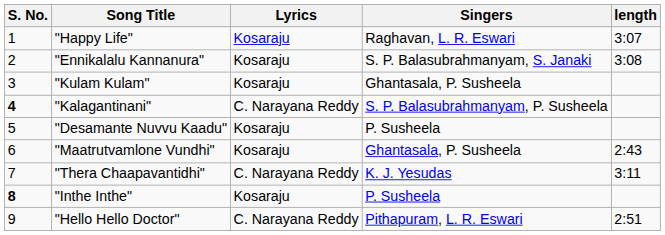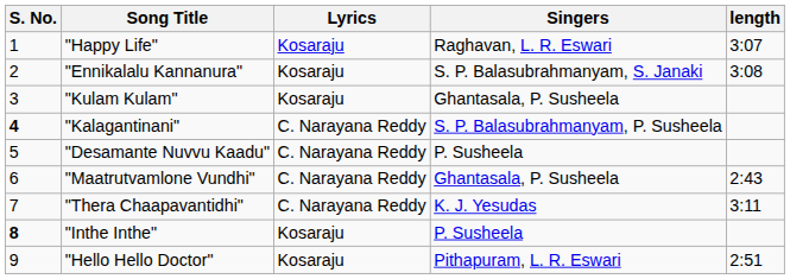"Desamante Nuvvu Kaadu" | Lyrics: Kosaraju -> C. Narayana Reddy
"Maatrutvamlone Vundhi" | Lyrics: Kosaraju -> C. Narayana Reddy
"Hello Hello Doctor" | Lyrics: C. Narayana Reddy -> Kosaraju
